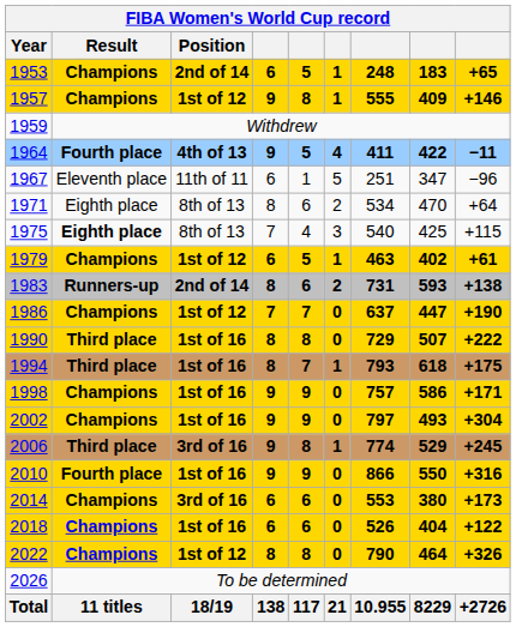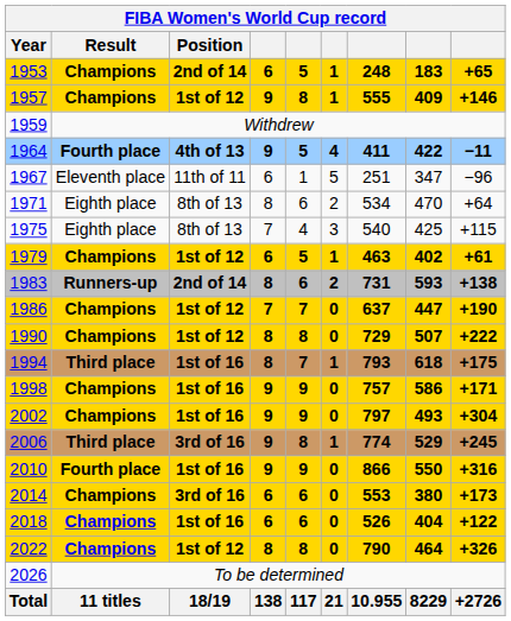1975 | Result: bold -> normal
1990 | Result: Third place -> Champions
1990 | Position: 1st of 16 -> 1st of 12
